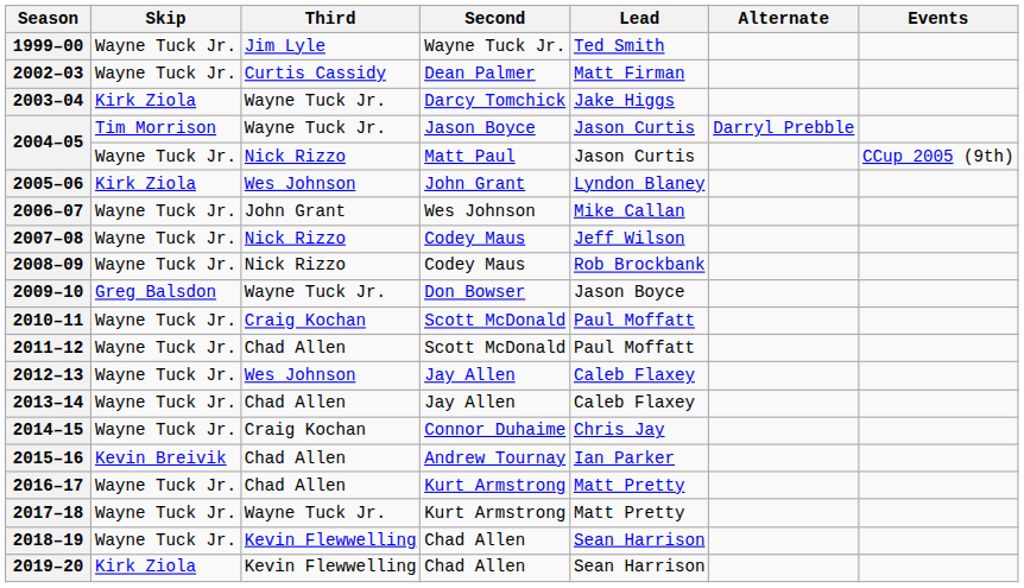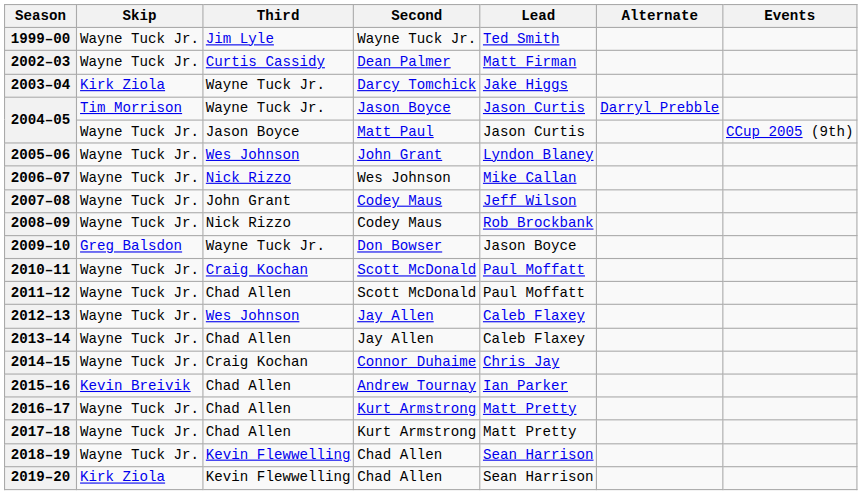2004–05 / Matt Paul | Third: Nick Rizzo -> Jason Boyce
2005–06 | Skip: Kirk Ziola -> Wayne Tuck Jr.
2006–07 | Third: John Grant -> Nick Rizzo
2007–08 | Third: Nick Rizzo -> John Grant
2017–18 | Third: Wayne Tuck Jr. -> Chad Allen
